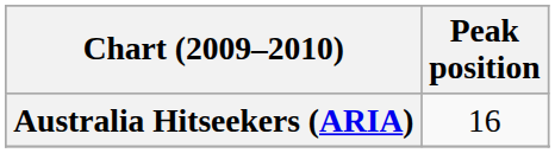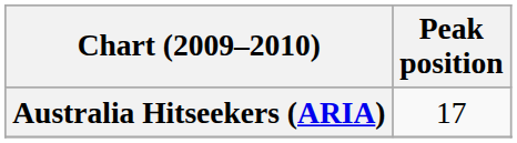Australia Hitseekers (ARIA) | Peak position: 16 -> 17
